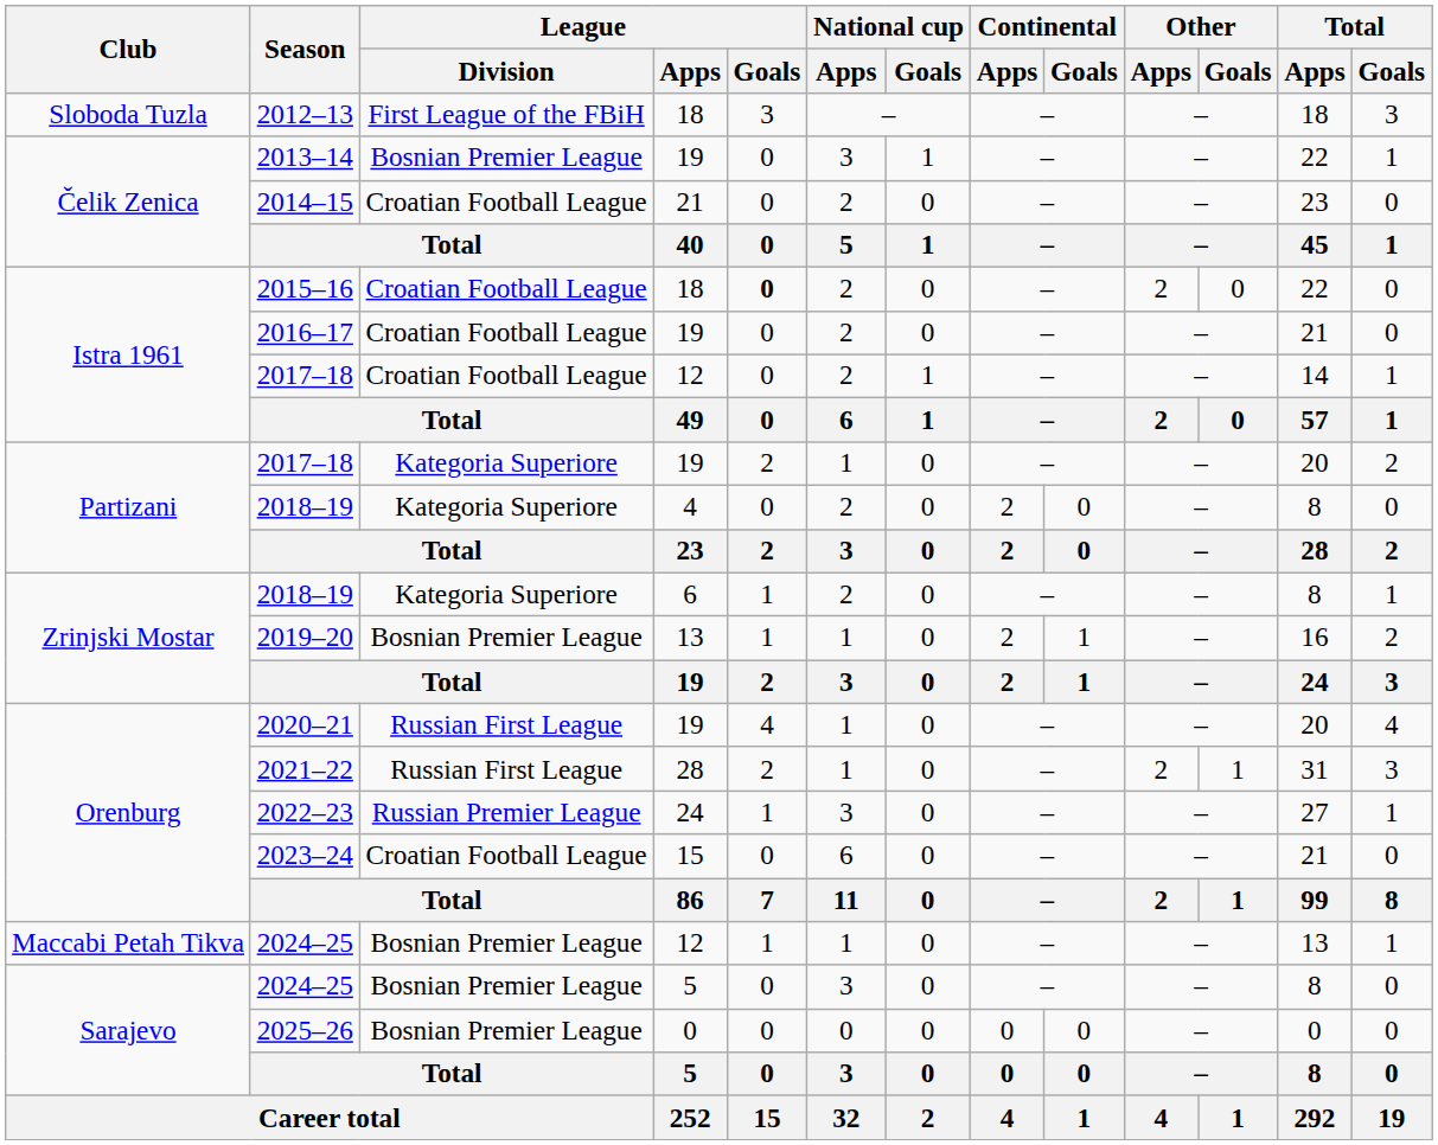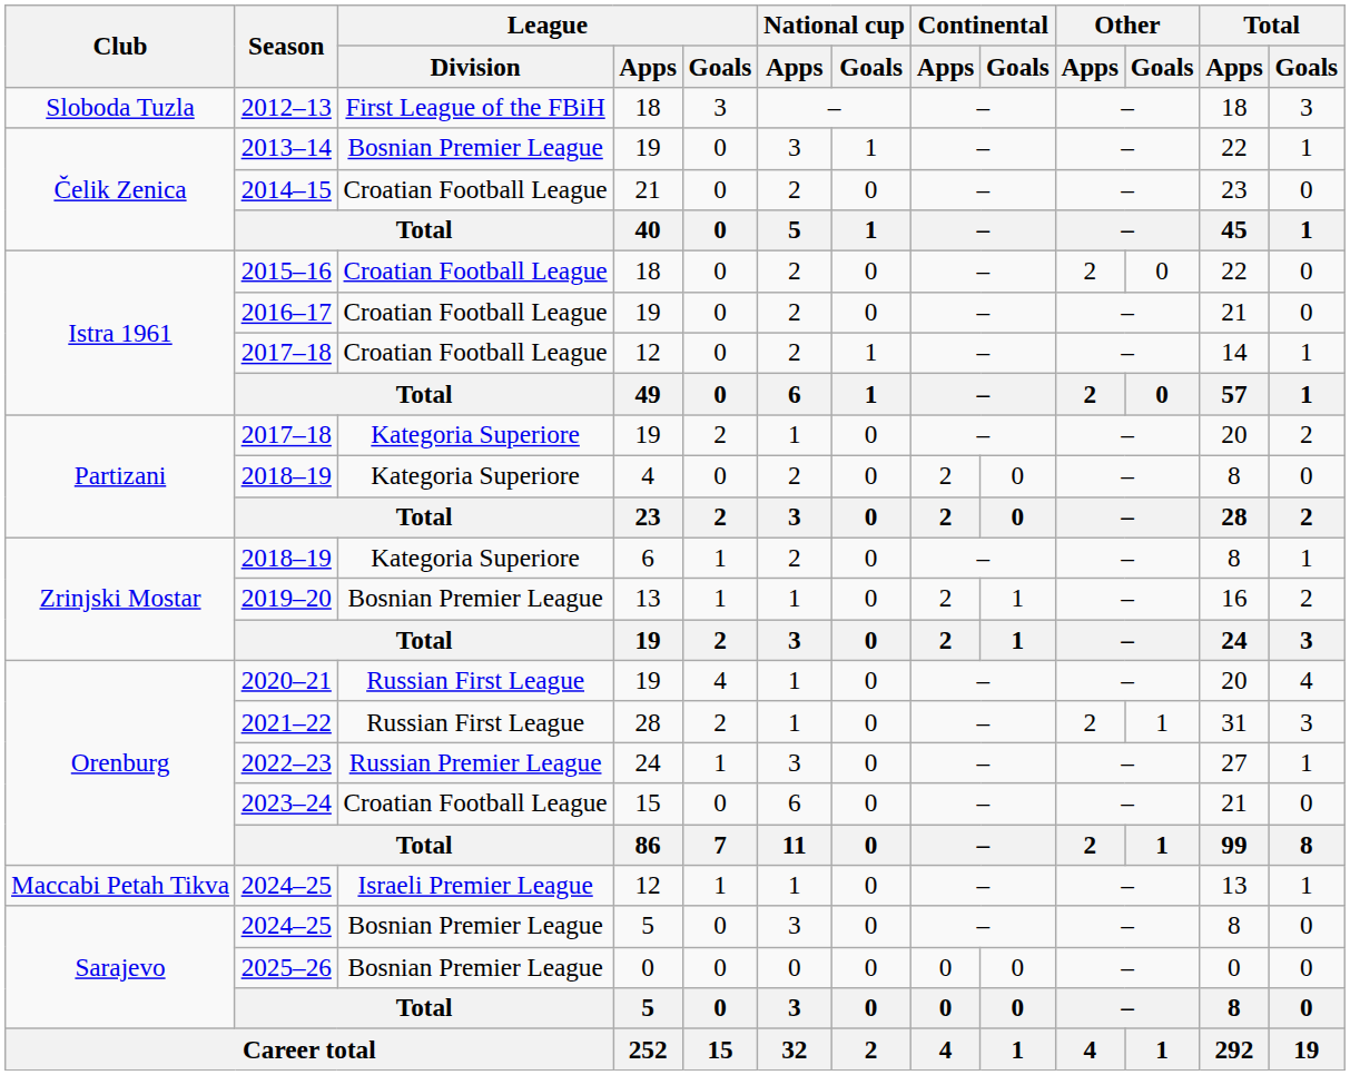2015–16 | League / Goals: bold -> normal
2024–25 / 12 | League / Division: Bosnian Premier League -> Israeli Premier League
